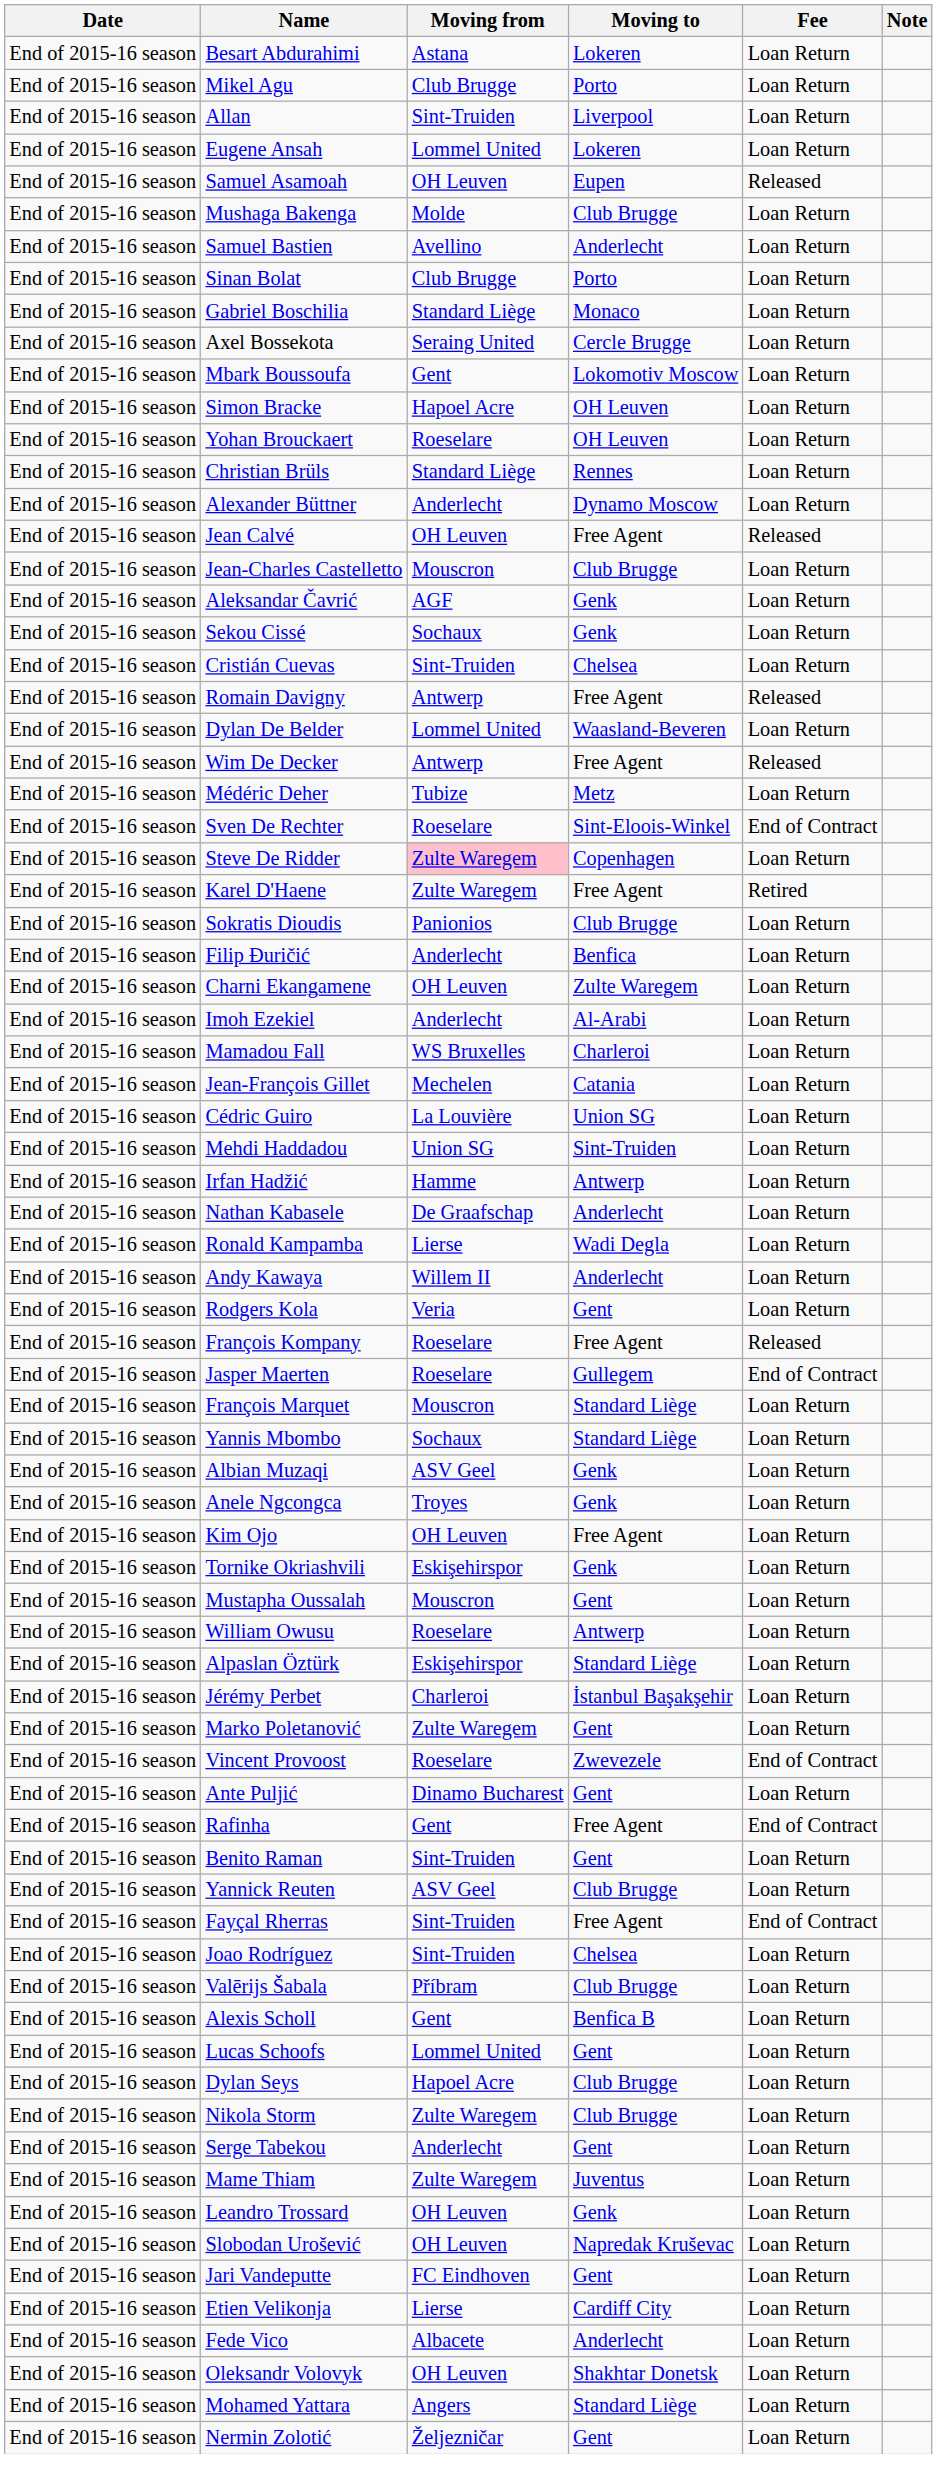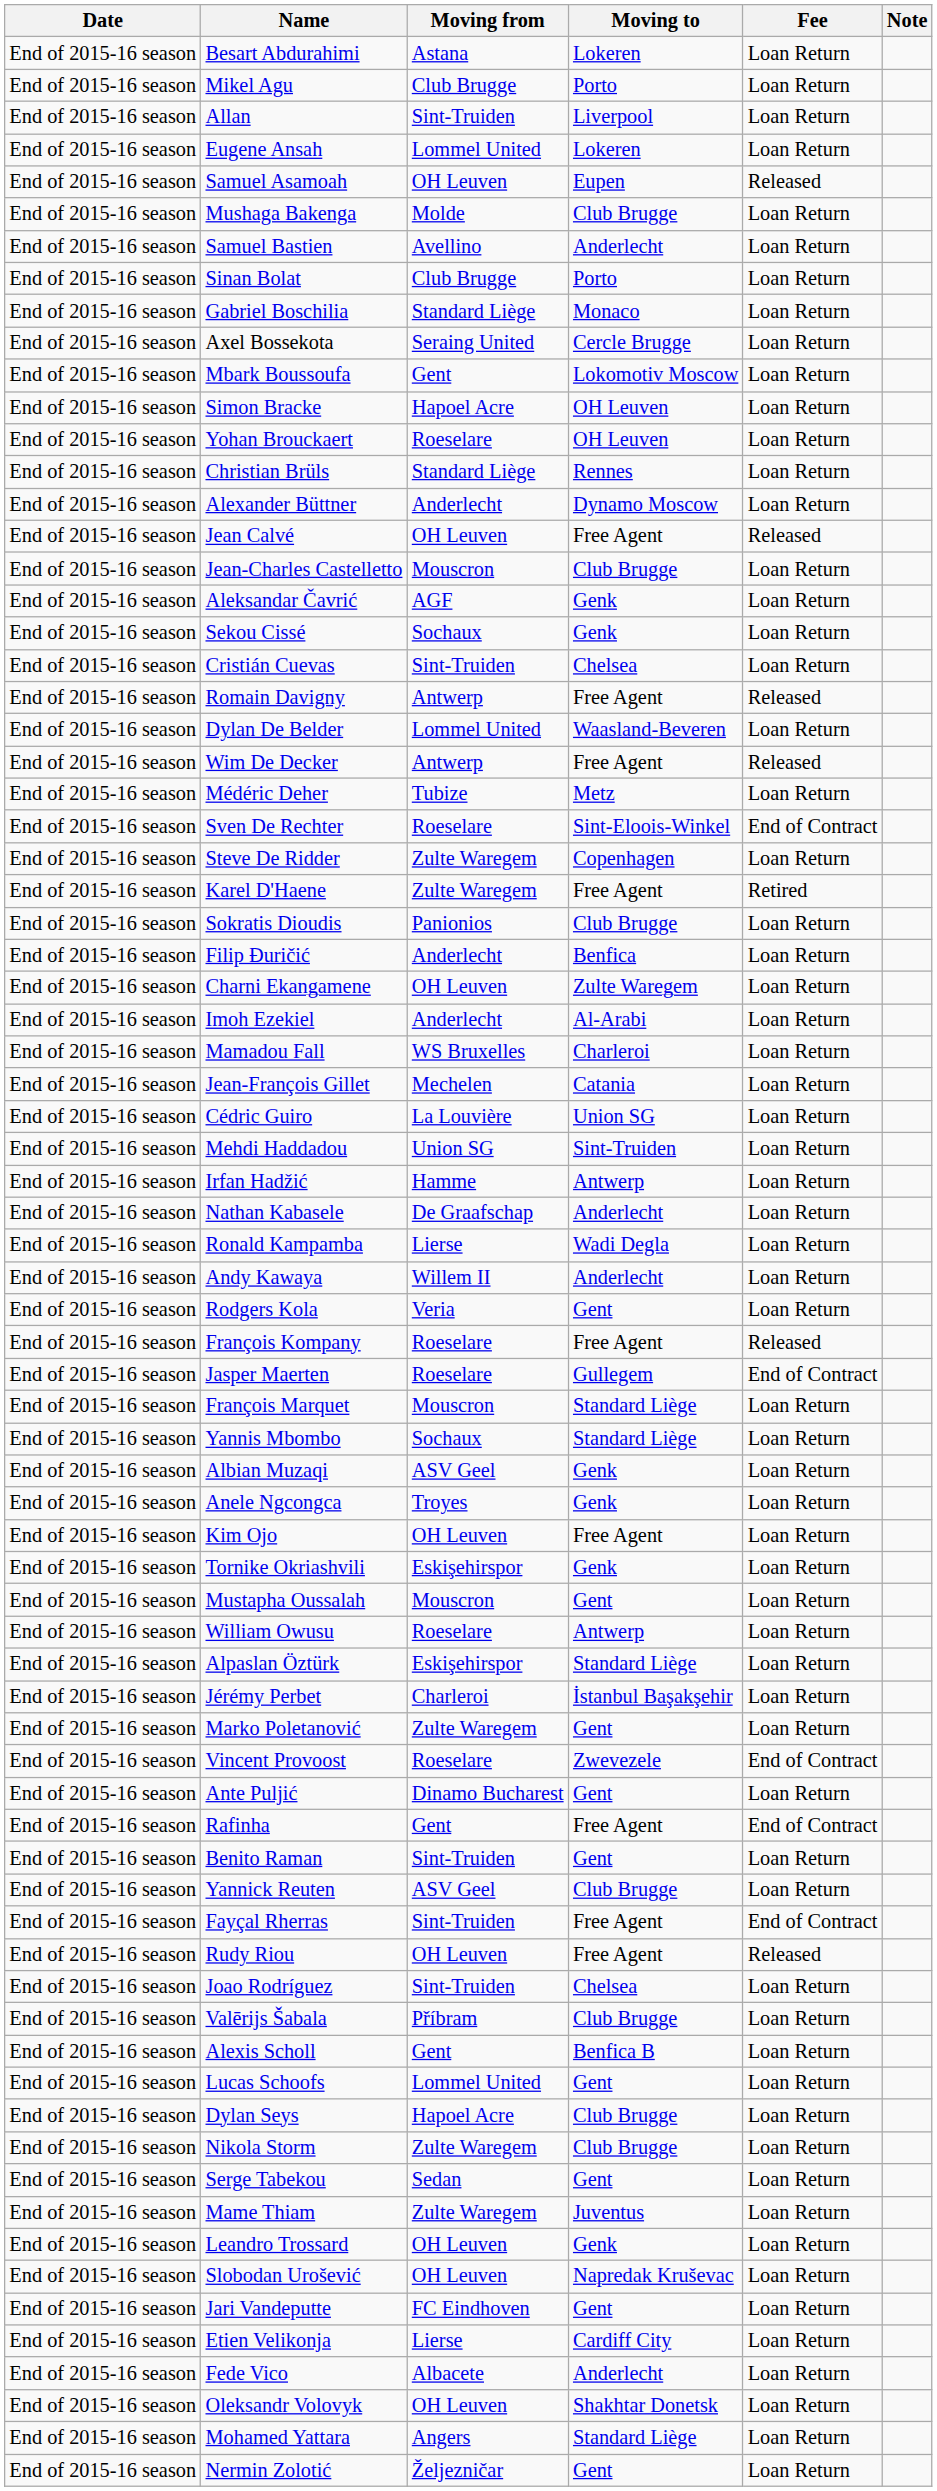Steve De Ridder | Moving from: pink background -> no background
+ row: End of 2015-16 season | Rudy Riou | OH Leuven | Free Agent | Released
Serge Tabekou | Moving from: Anderlecht -> Sedan
